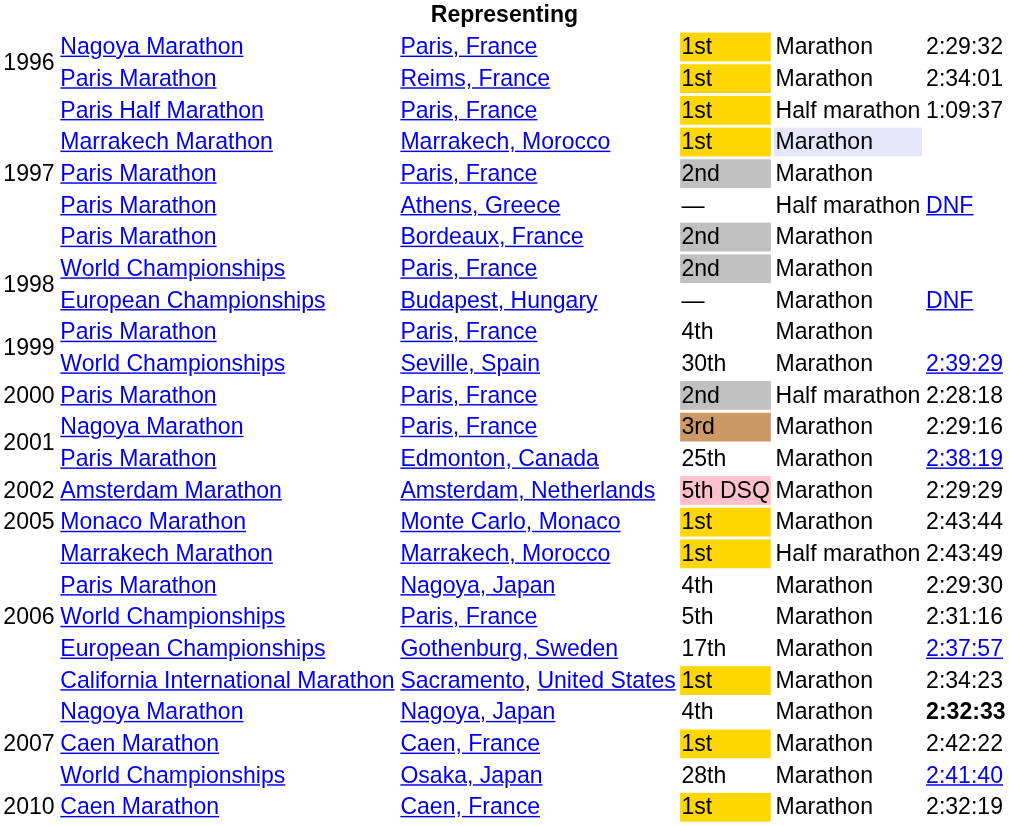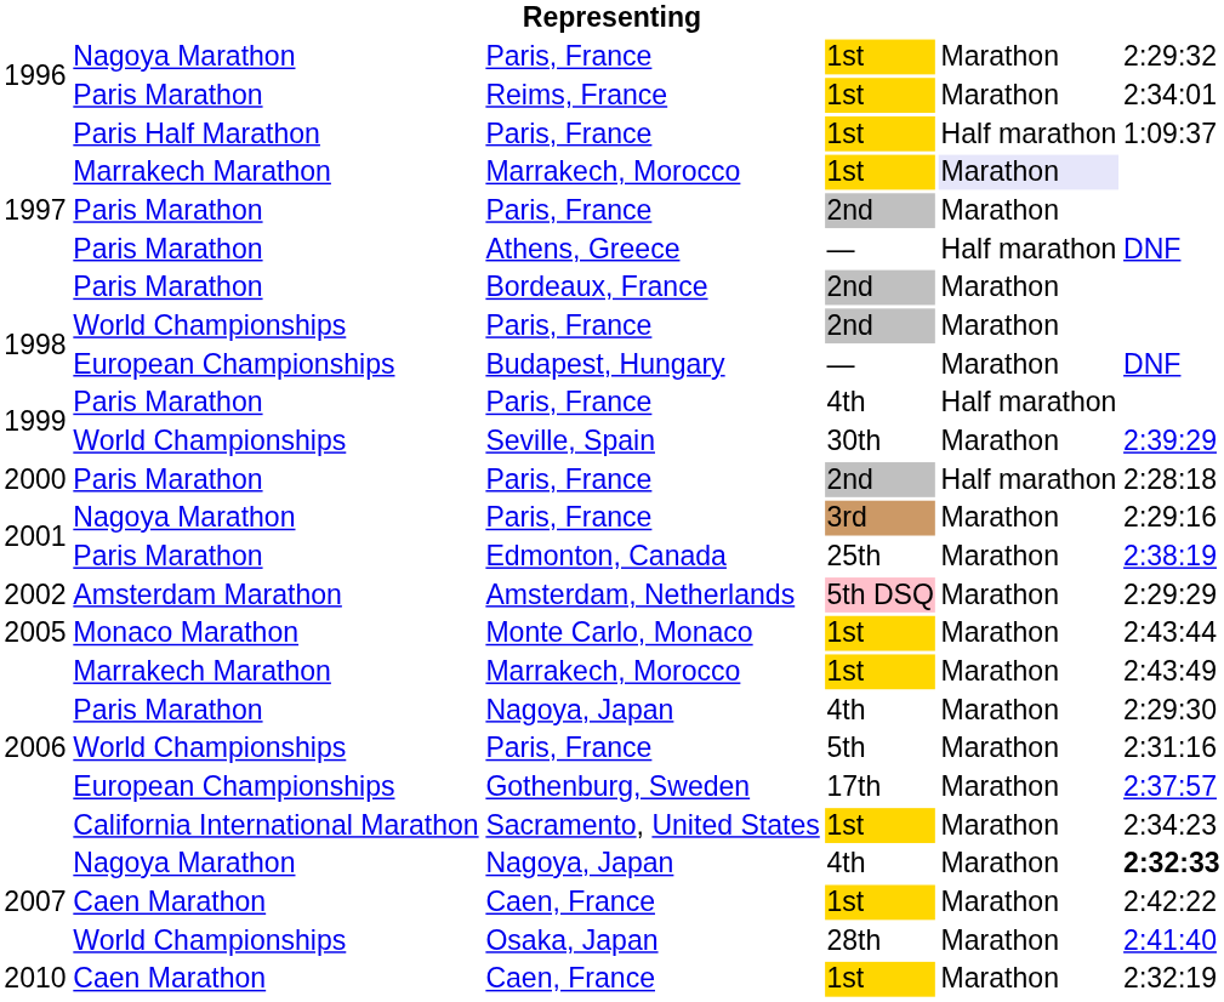1999 / Paris, France | column 5: Marathon -> Half marathon
2006 / Marrakech, Morocco | column 5: Half marathon -> Marathon
